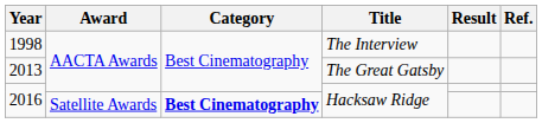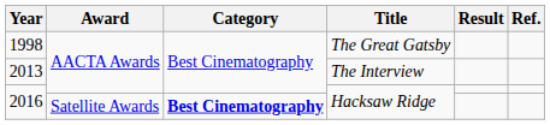1998 | Title: The Interview -> The Great Gatsby
2013 | Title: The Great Gatsby -> The Interview
